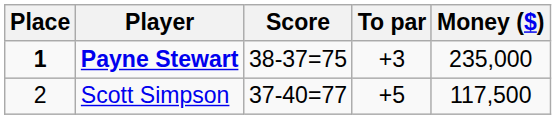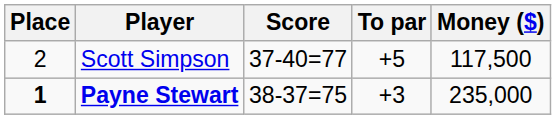rows swapped: Payne Stewart <-> Scott Simpson
